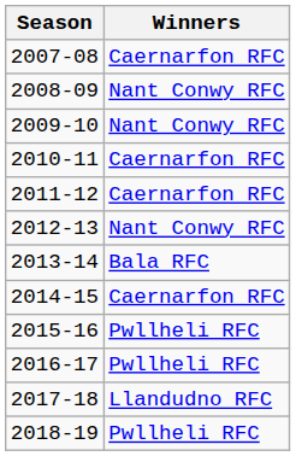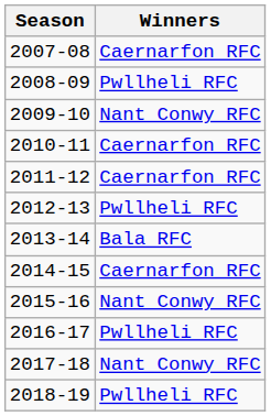2008-09 | Winners: Nant Conwy RFC -> Pwllheli RFC
2012-13 | Winners: Nant Conwy RFC -> Pwllheli RFC
2015-16 | Winners: Pwllheli RFC -> Nant Conwy RFC
2017-18 | Winners: Llandudno RFC -> Nant Conwy RFC
